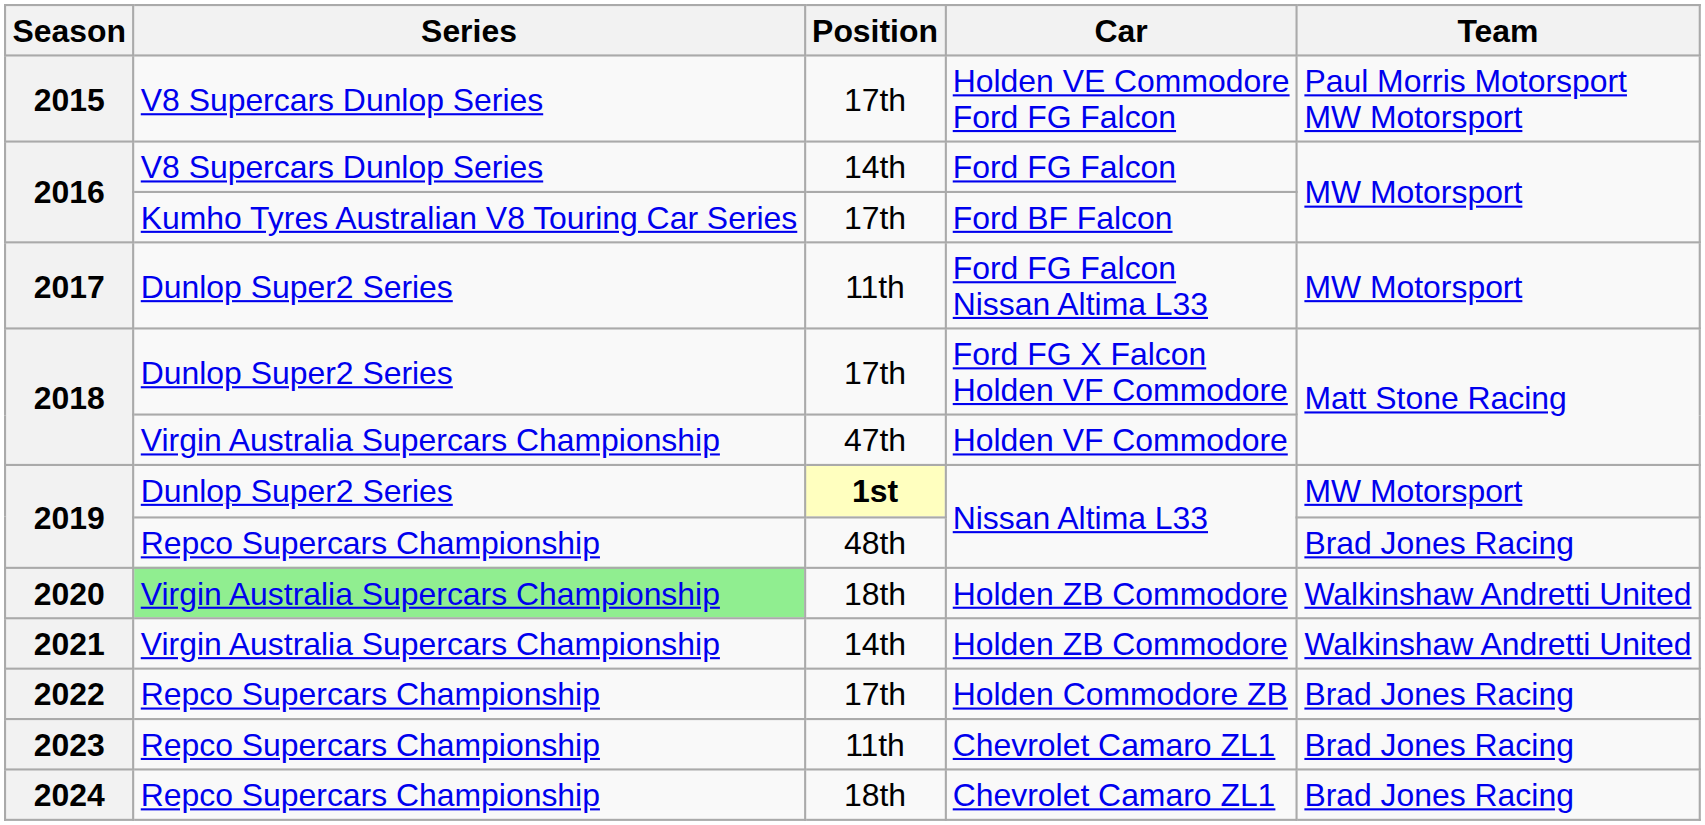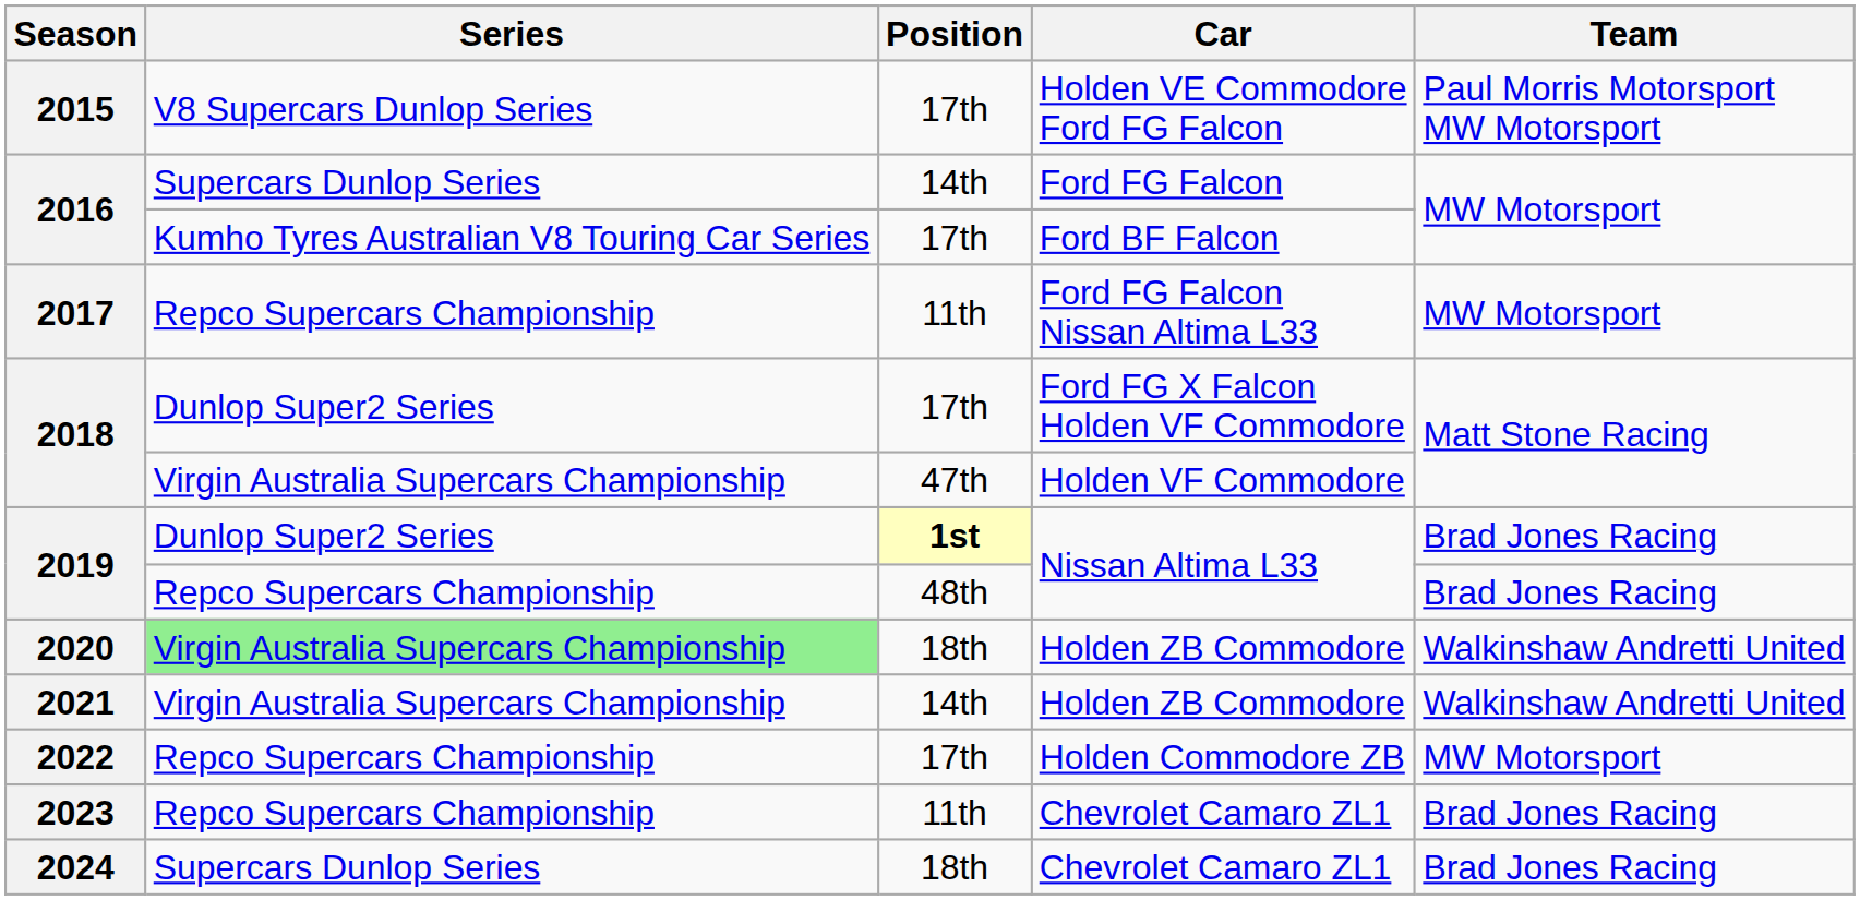2016 / 14th | Series: V8 Supercars Dunlop Series -> Supercars Dunlop Series
2017 | Series: Dunlop Super2 Series -> Repco Supercars Championship
2019 / 1st | Team: MW Motorsport -> Brad Jones Racing
2022 | Team: Brad Jones Racing -> MW Motorsport
2024 | Series: Repco Supercars Championship -> Supercars Dunlop Series
